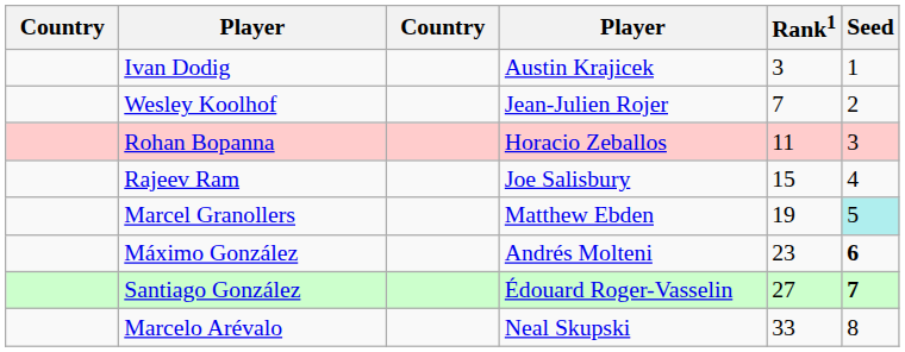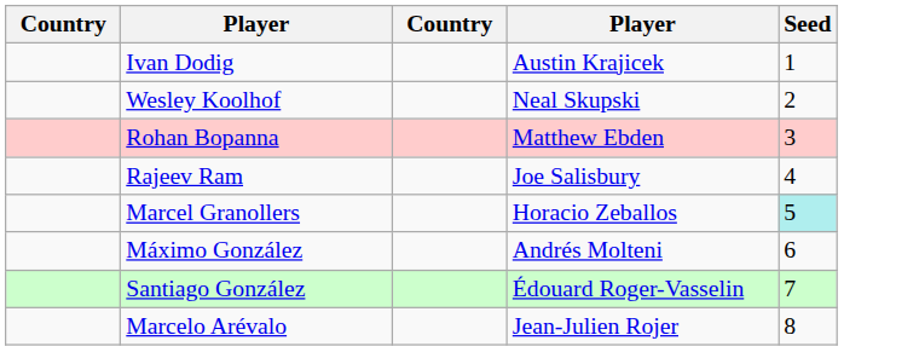- column: Rank1 | 3 | 7 | 11 | 15 | 19 | 23 | 27 | 33
Wesley Koolhof | column 4: Jean-Julien Rojer -> Neal Skupski
Rohan Bopanna | column 4: Horacio Zeballos -> Matthew Ebden
Marcel Granollers | column 4: Matthew Ebden -> Horacio Zeballos
Máximo González | Seed: bold -> normal
Santiago González | Seed: bold -> normal
Marcelo Arévalo | column 4: Neal Skupski -> Jean-Julien Rojer
